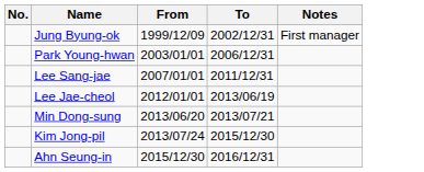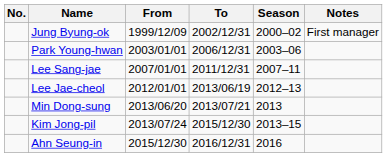+ column: Season | 2000–02 | 2003–06 | 2007–11 | 2012–13 | 2013 | 2013–15 | 2016
